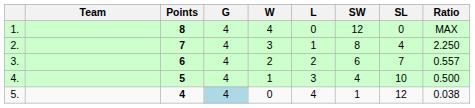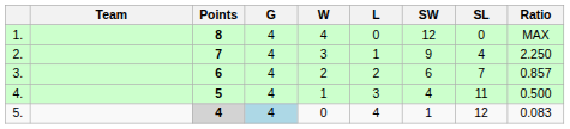2. | SW: 8 -> 9
3. | Ratio: 0.557 -> 0.857
4. | SL: 10 -> 11
5. | Points: no background -> lightgrey background
5. | Ratio: 0.038 -> 0.083
